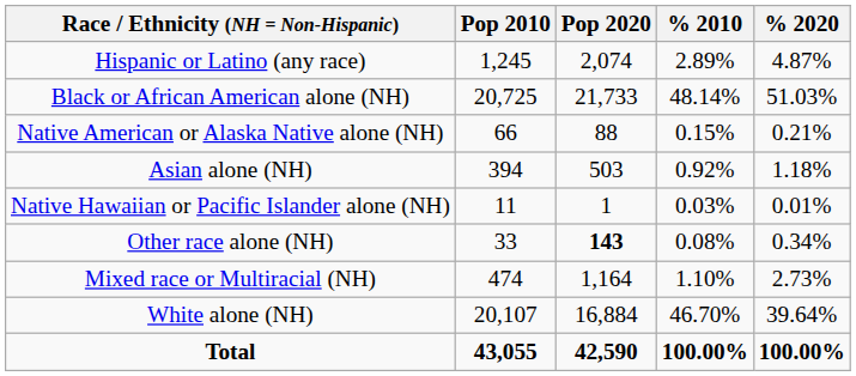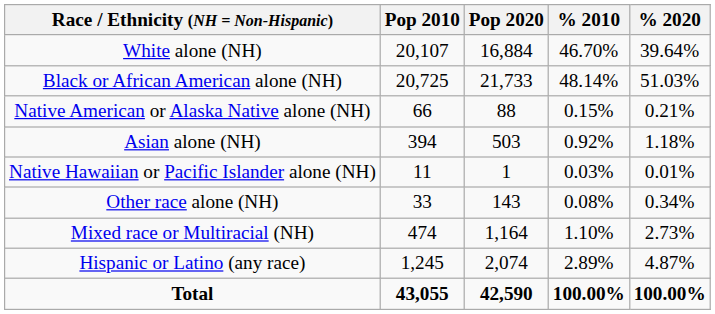rows swapped: White alone (NH) <-> Hispanic or Latino (any race)
Other race alone (NH) | Pop 2020: bold -> normal
